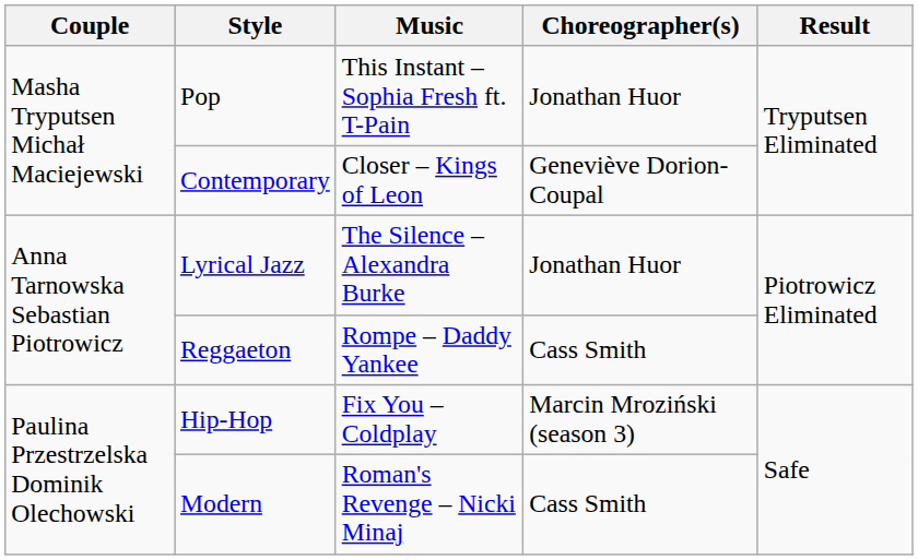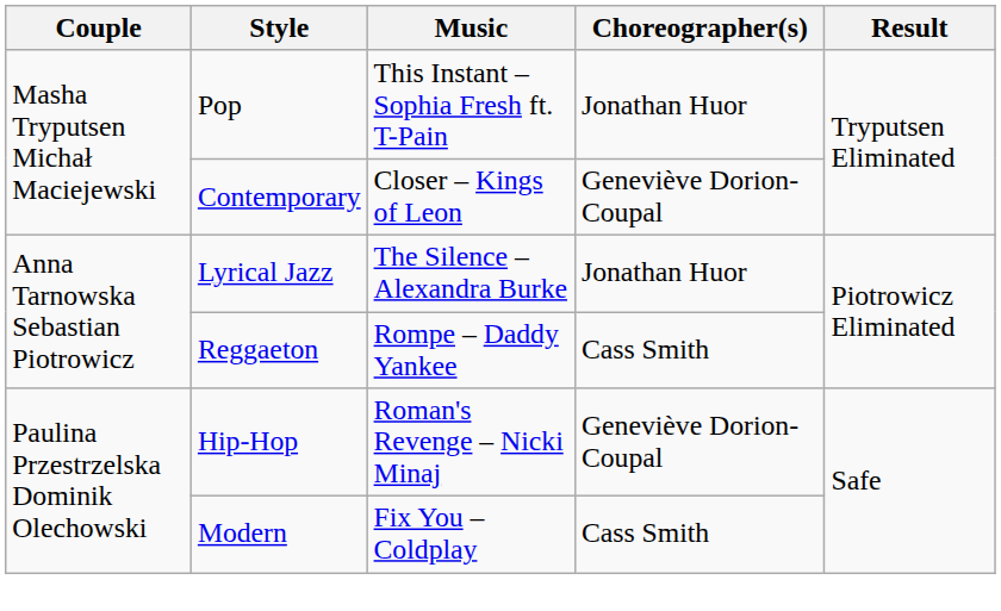Hip-Hop | Music: Fix You – Coldplay -> Roman's Revenge – Nicki Minaj
Hip-Hop | Choreographer(s): Marcin Mroziński (season 3) -> Geneviève Dorion-Coupal
Modern | Music: Roman's Revenge – Nicki Minaj -> Fix You – Coldplay
